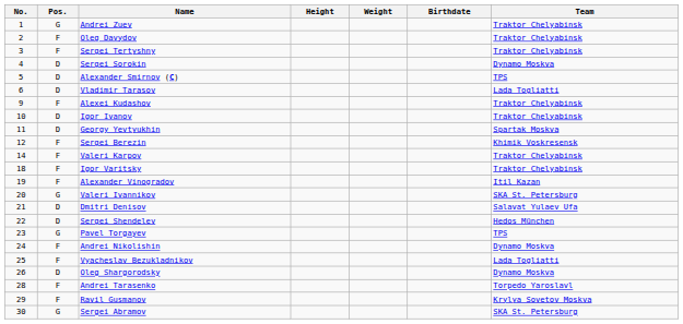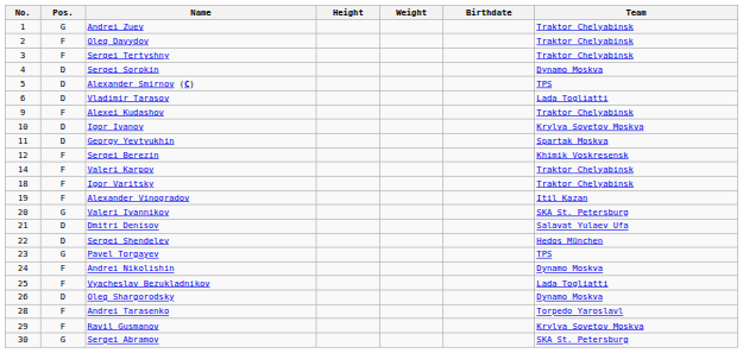Igor Ivanov | Team: Traktor Chelyabinsk -> Krylya Sovetov Moskva
